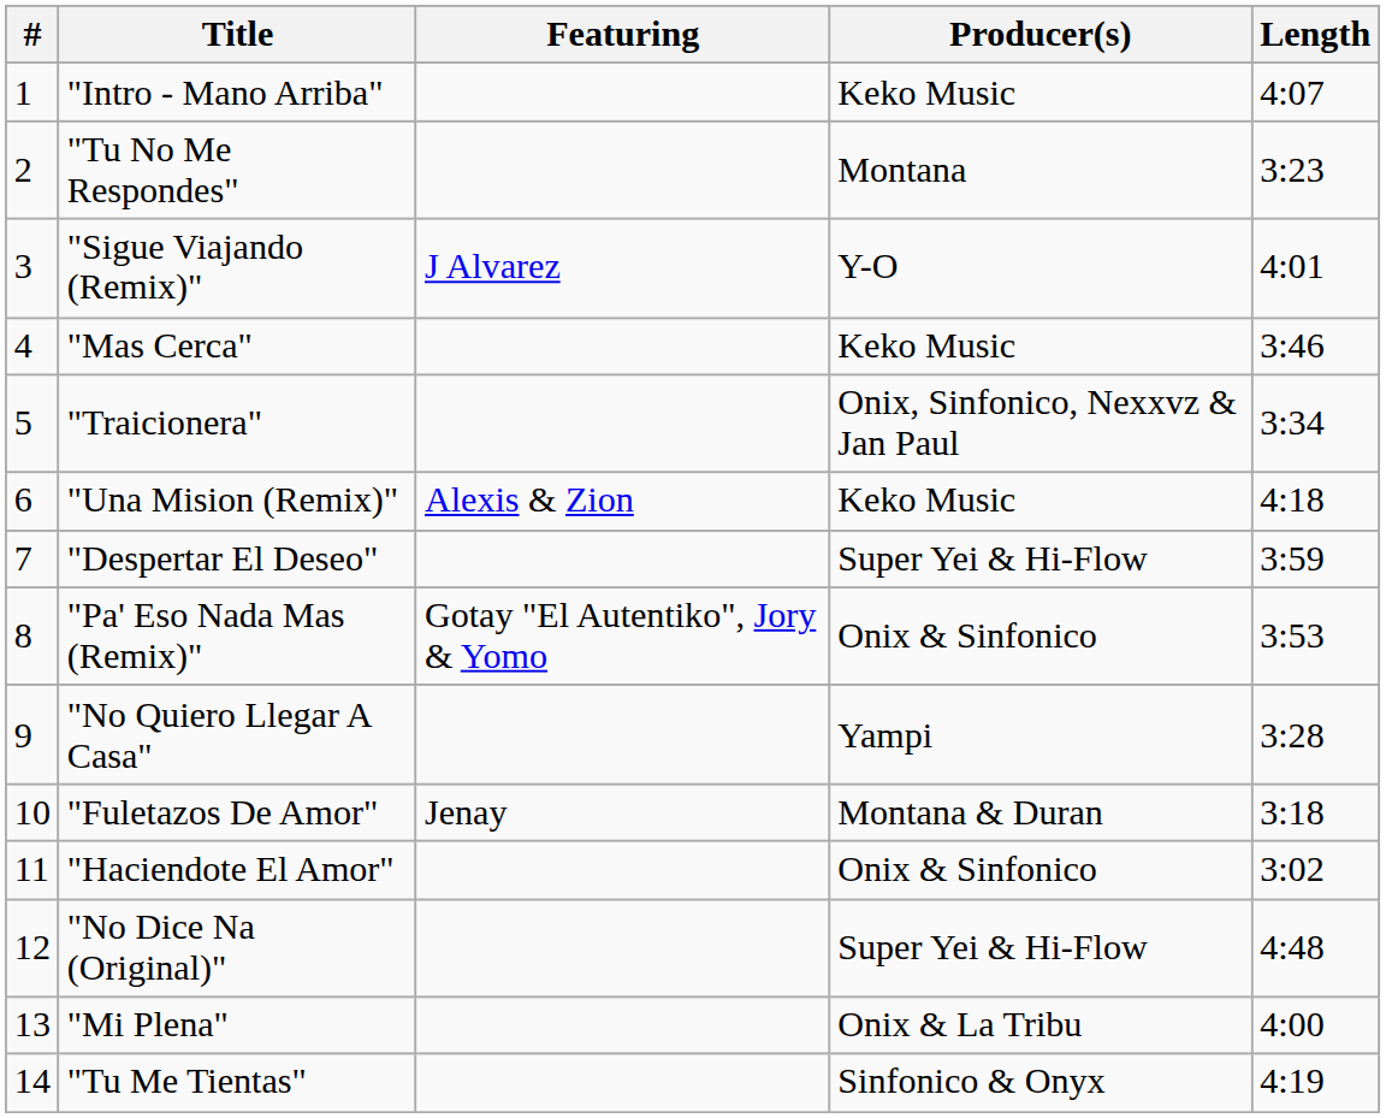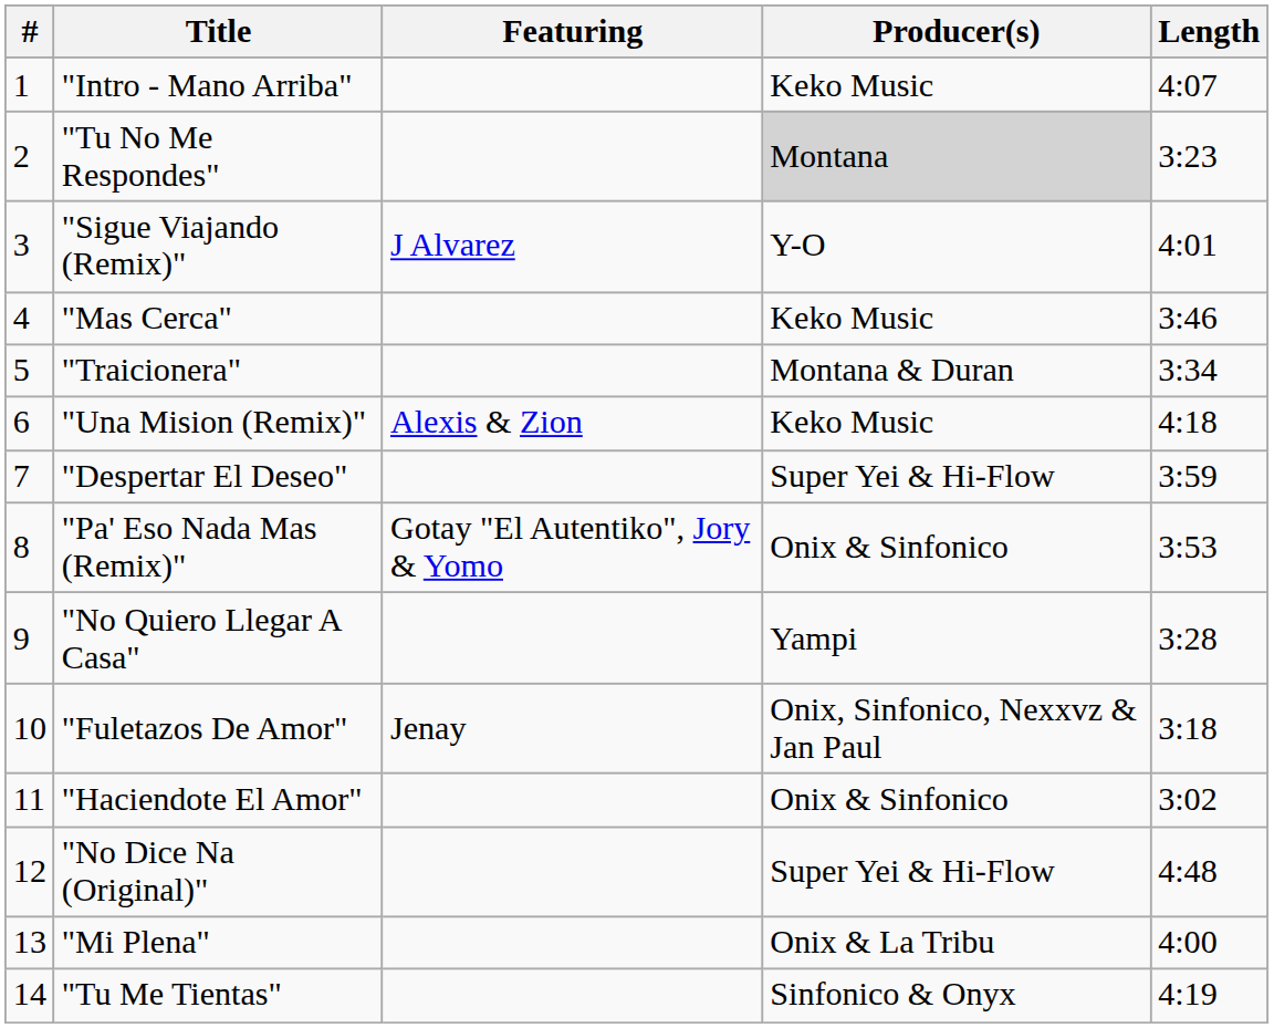"Tu No Me Respondes" | Producer(s): no background -> lightgrey background
"Traicionera" | Producer(s): Onix, Sinfonico, Nexxvz & Jan Paul -> Montana & Duran
"Fuletazos De Amor" | Producer(s): Montana & Duran -> Onix, Sinfonico, Nexxvz & Jan Paul
